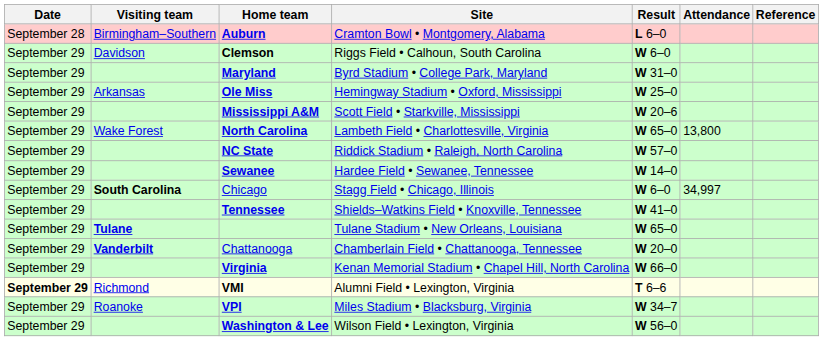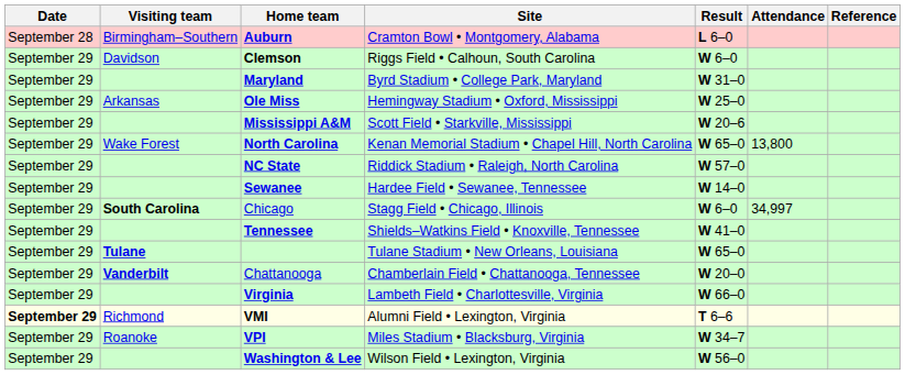North Carolina | Site: Lambeth Field • Charlottesville, Virginia -> Kenan Memorial Stadium • Chapel Hill, North Carolina
Virginia | Site: Kenan Memorial Stadium • Chapel Hill, North Carolina -> Lambeth Field • Charlottesville, Virginia
